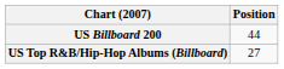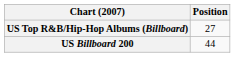rows swapped: US Billboard 200 <-> US Top R&B/Hip-Hop Albums (Billboard)
